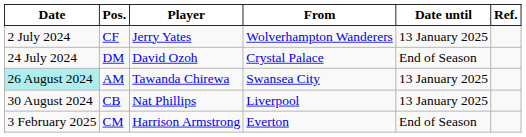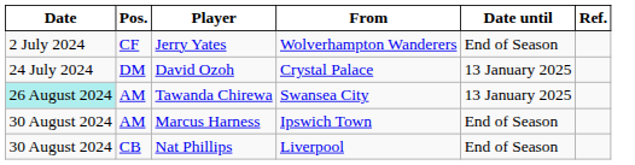Jerry Yates | Date until: 13 January 2025 -> End of Season
David Ozoh | Date until: End of Season -> 13 January 2025
+ row: 30 August 2024 | AM | Marcus Harness | Ipswich Town | End of Season
Nat Phillips | Date until: 13 January 2025 -> End of Season
- row: 3 February 2025 | CM | Harrison Armstrong | Everton | End of Season
